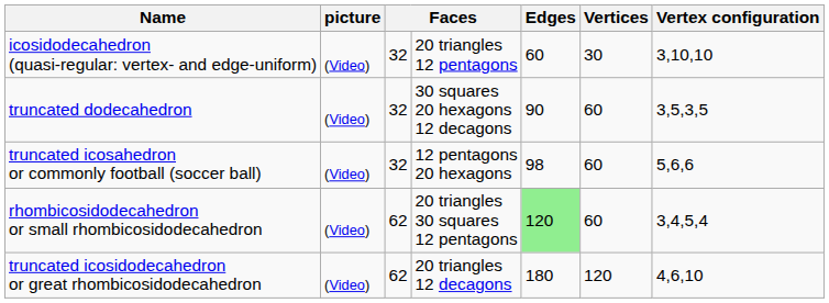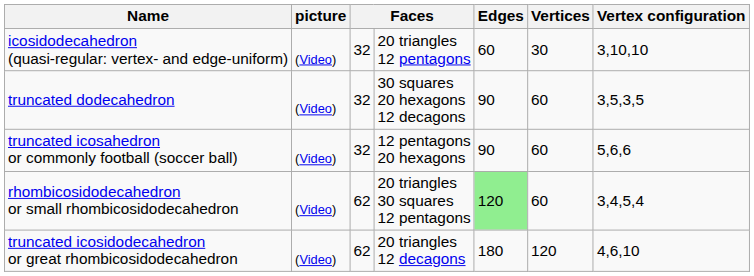truncated icosahedron or commonly football (soccer ball) | Edges: 98 -> 90
